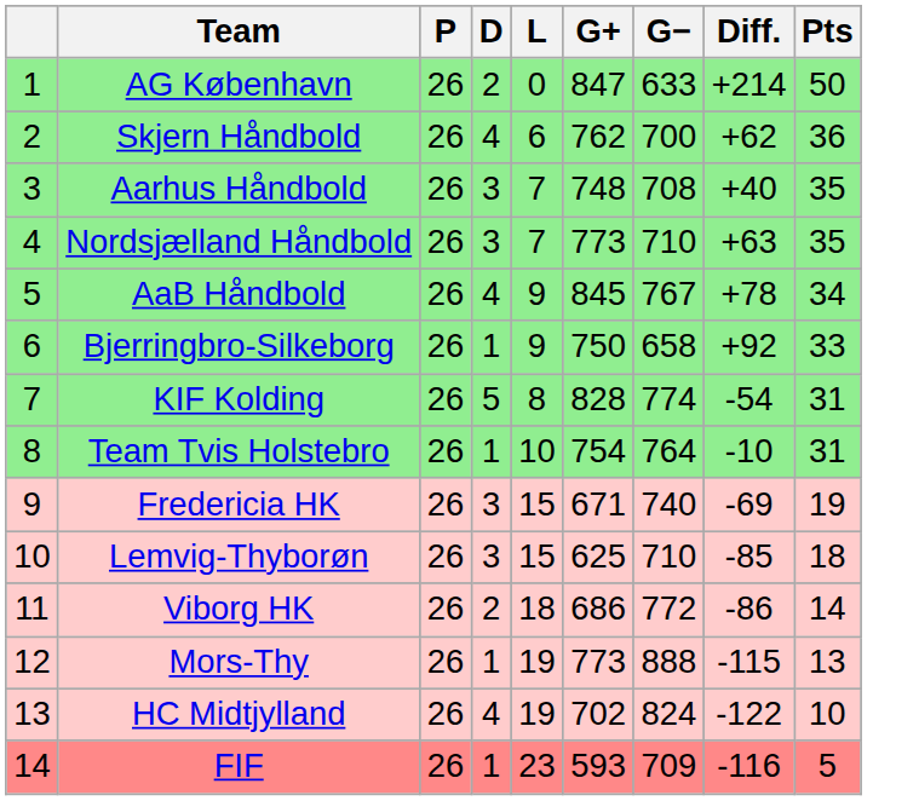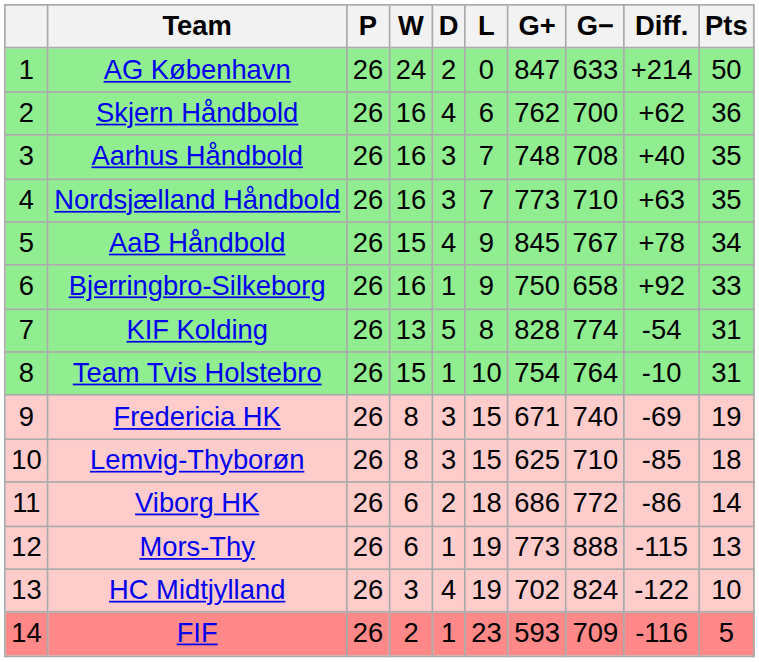+ column: W | 24 | 16 | 16 | 16 | 15 | 16 | 13 | 15 | 8 | 8 | 6 | 6 | 3 | 2
